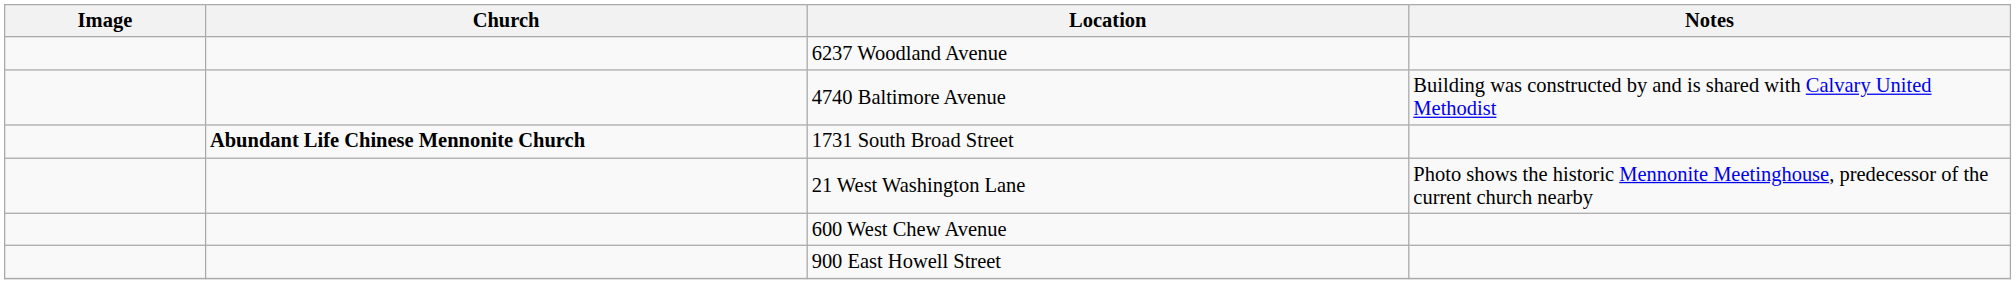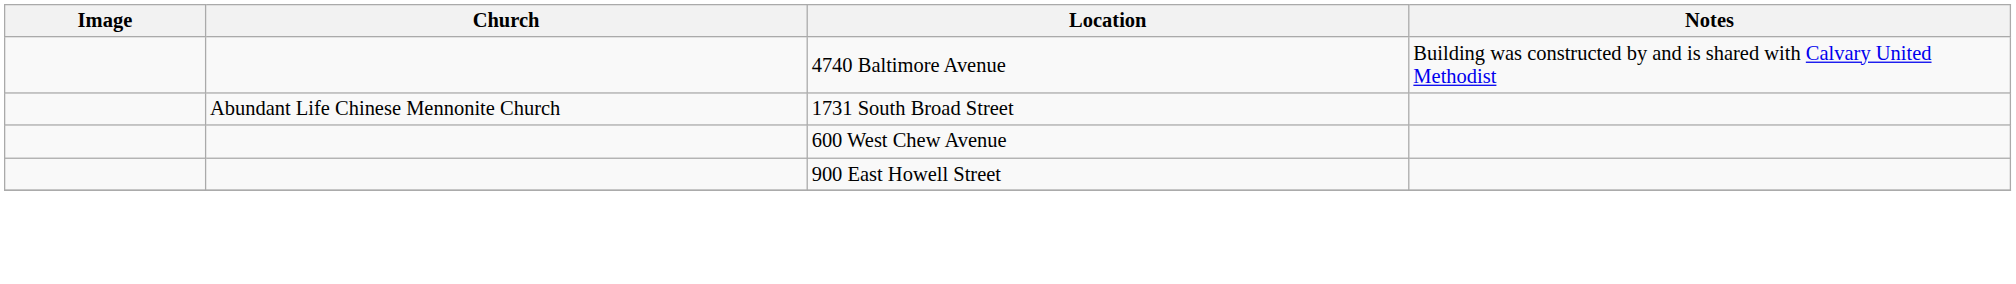- row: 6237 Woodland Avenue
1731 South Broad Street | Church: bold -> normal
- row: 21 West Washington Lane | Photo shows the historic Mennonite Meetinghouse, predecessor of the current church nearby
